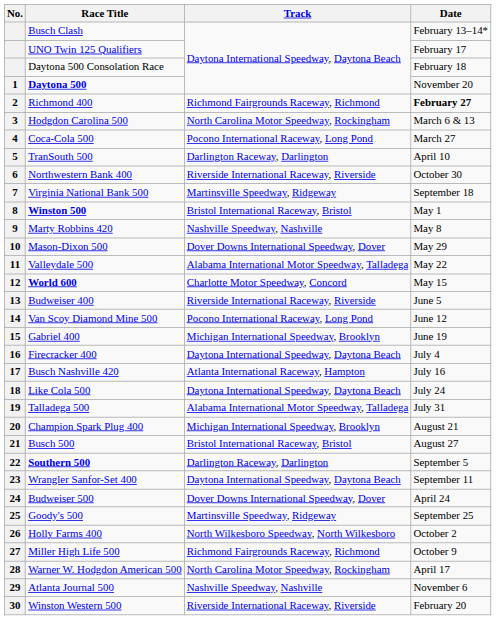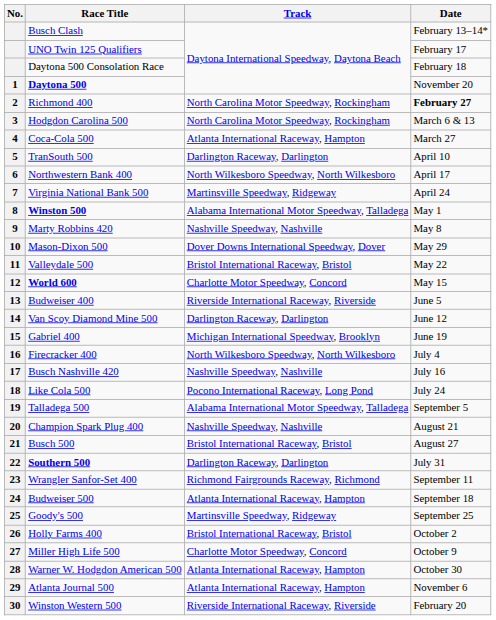Richmond 400 | Track: Richmond Fairgrounds Raceway, Richmond -> North Carolina Motor Speedway, Rockingham
Coca-Cola 500 | Track: Pocono International Raceway, Long Pond -> Atlanta International Raceway, Hampton
Northwestern Bank 400 | Track: Riverside International Raceway, Riverside -> North Wilkesboro Speedway, North Wilkesboro
Northwestern Bank 400 | Date: October 30 -> April 17
Virginia National Bank 500 | Date: September 18 -> April 24
Winston 500 | Track: Bristol International Raceway, Bristol -> Alabama International Motor Speedway, Talladega
Valleydale 500 | Track: Alabama International Motor Speedway, Talladega -> Bristol International Raceway, Bristol
Van Scoy Diamond Mine 500 | Track: Pocono International Raceway, Long Pond -> Darlington Raceway, Darlington
Firecracker 400 | Track: Daytona International Speedway, Daytona Beach -> North Wilkesboro Speedway, North Wilkesboro
Busch Nashville 420 | Track: Atlanta International Raceway, Hampton -> Nashville Speedway, Nashville
Like Cola 500 | Track: Daytona International Speedway, Daytona Beach -> Pocono International Raceway, Long Pond
Talladega 500 | Date: July 31 -> September 5
Champion Spark Plug 400 | Track: Michigan International Speedway, Brooklyn -> Nashville Speedway, Nashville
Southern 500 | Date: September 5 -> July 31
Wrangler Sanfor-Set 400 | Track: Daytona International Speedway, Daytona Beach -> Richmond Fairgrounds Raceway, Richmond
Budweiser 500 | Track: Dover Downs International Speedway, Dover -> Atlanta International Raceway, Hampton
Budweiser 500 | Date: April 24 -> September 18
Holly Farms 400 | Track: North Wilkesboro Speedway, North Wilkesboro -> Bristol International Raceway, Bristol
Miller High Life 500 | Track: Richmond Fairgrounds Raceway, Richmond -> Charlotte Motor Speedway, Concord
Warner W. Hodgdon American 500 | Track: North Carolina Motor Speedway, Rockingham -> Atlanta International Raceway, Hampton
Warner W. Hodgdon American 500 | Date: April 17 -> October 30
Atlanta Journal 500 | Track: Nashville Speedway, Nashville -> Atlanta International Raceway, Hampton
